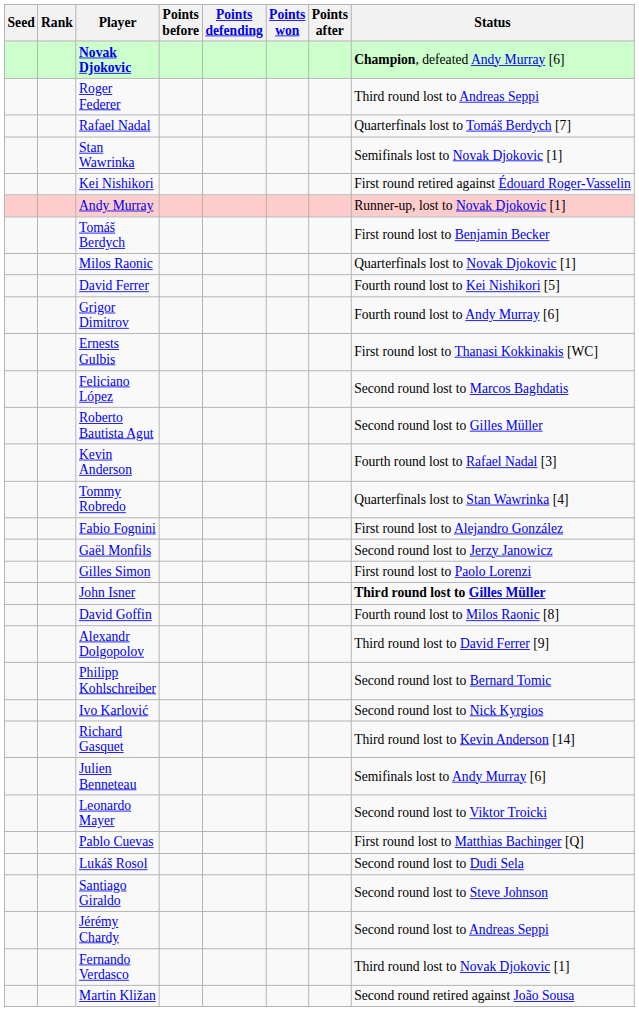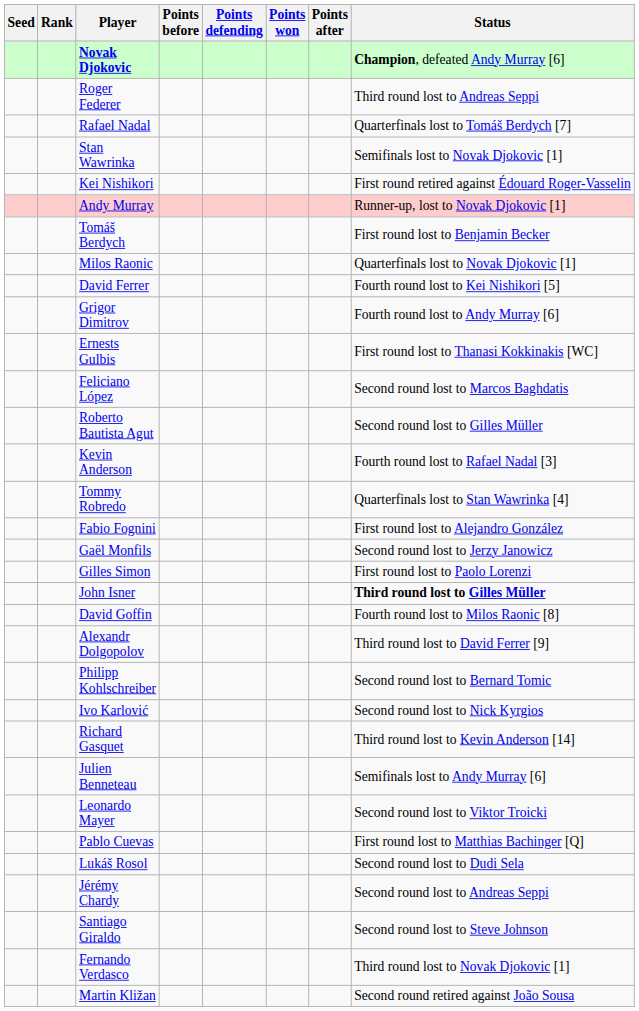rows swapped: Jérémy Chardy <-> Santiago Giraldo
